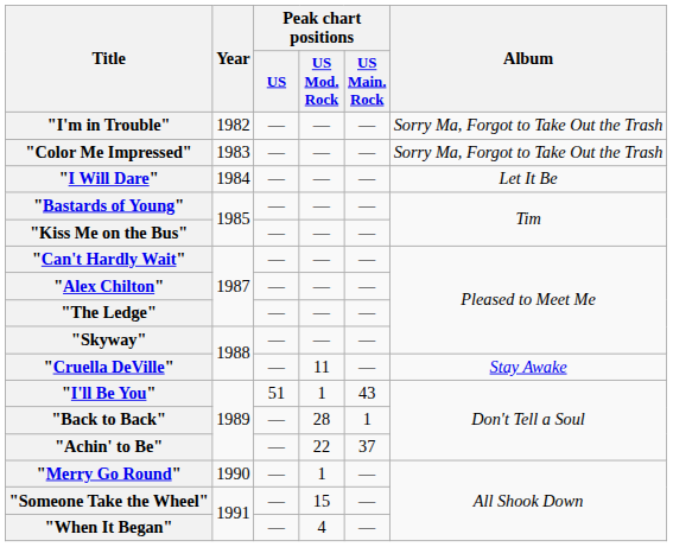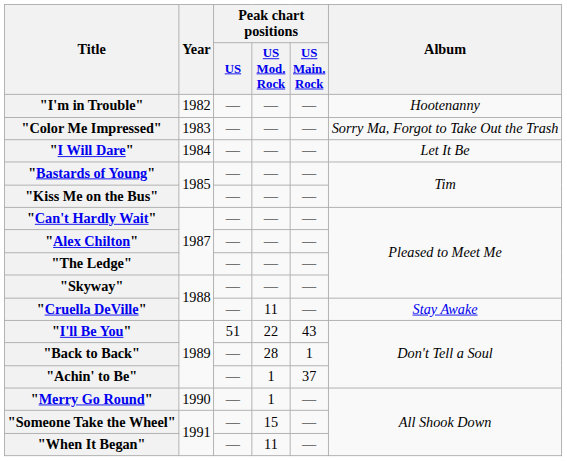"I'm in Trouble" | Album: Sorry Ma, Forgot to Take Out the Trash -> Hootenanny
"I'll Be You" | Peak chart positions / US Mod. Rock: 1 -> 22
"Achin' to Be" | Peak chart positions / US Mod. Rock: 22 -> 1
"When It Began" | Peak chart positions / US Mod. Rock: 4 -> 11
